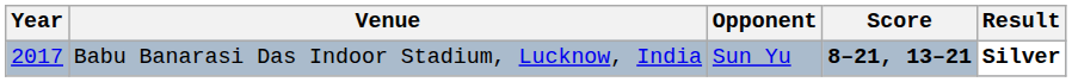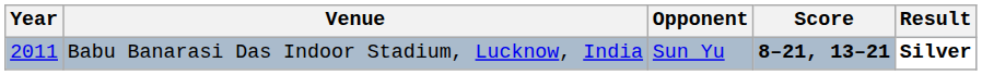Babu Banarasi Das Indoor Stadium, Lucknow, India | Year: 2017 -> 2011
